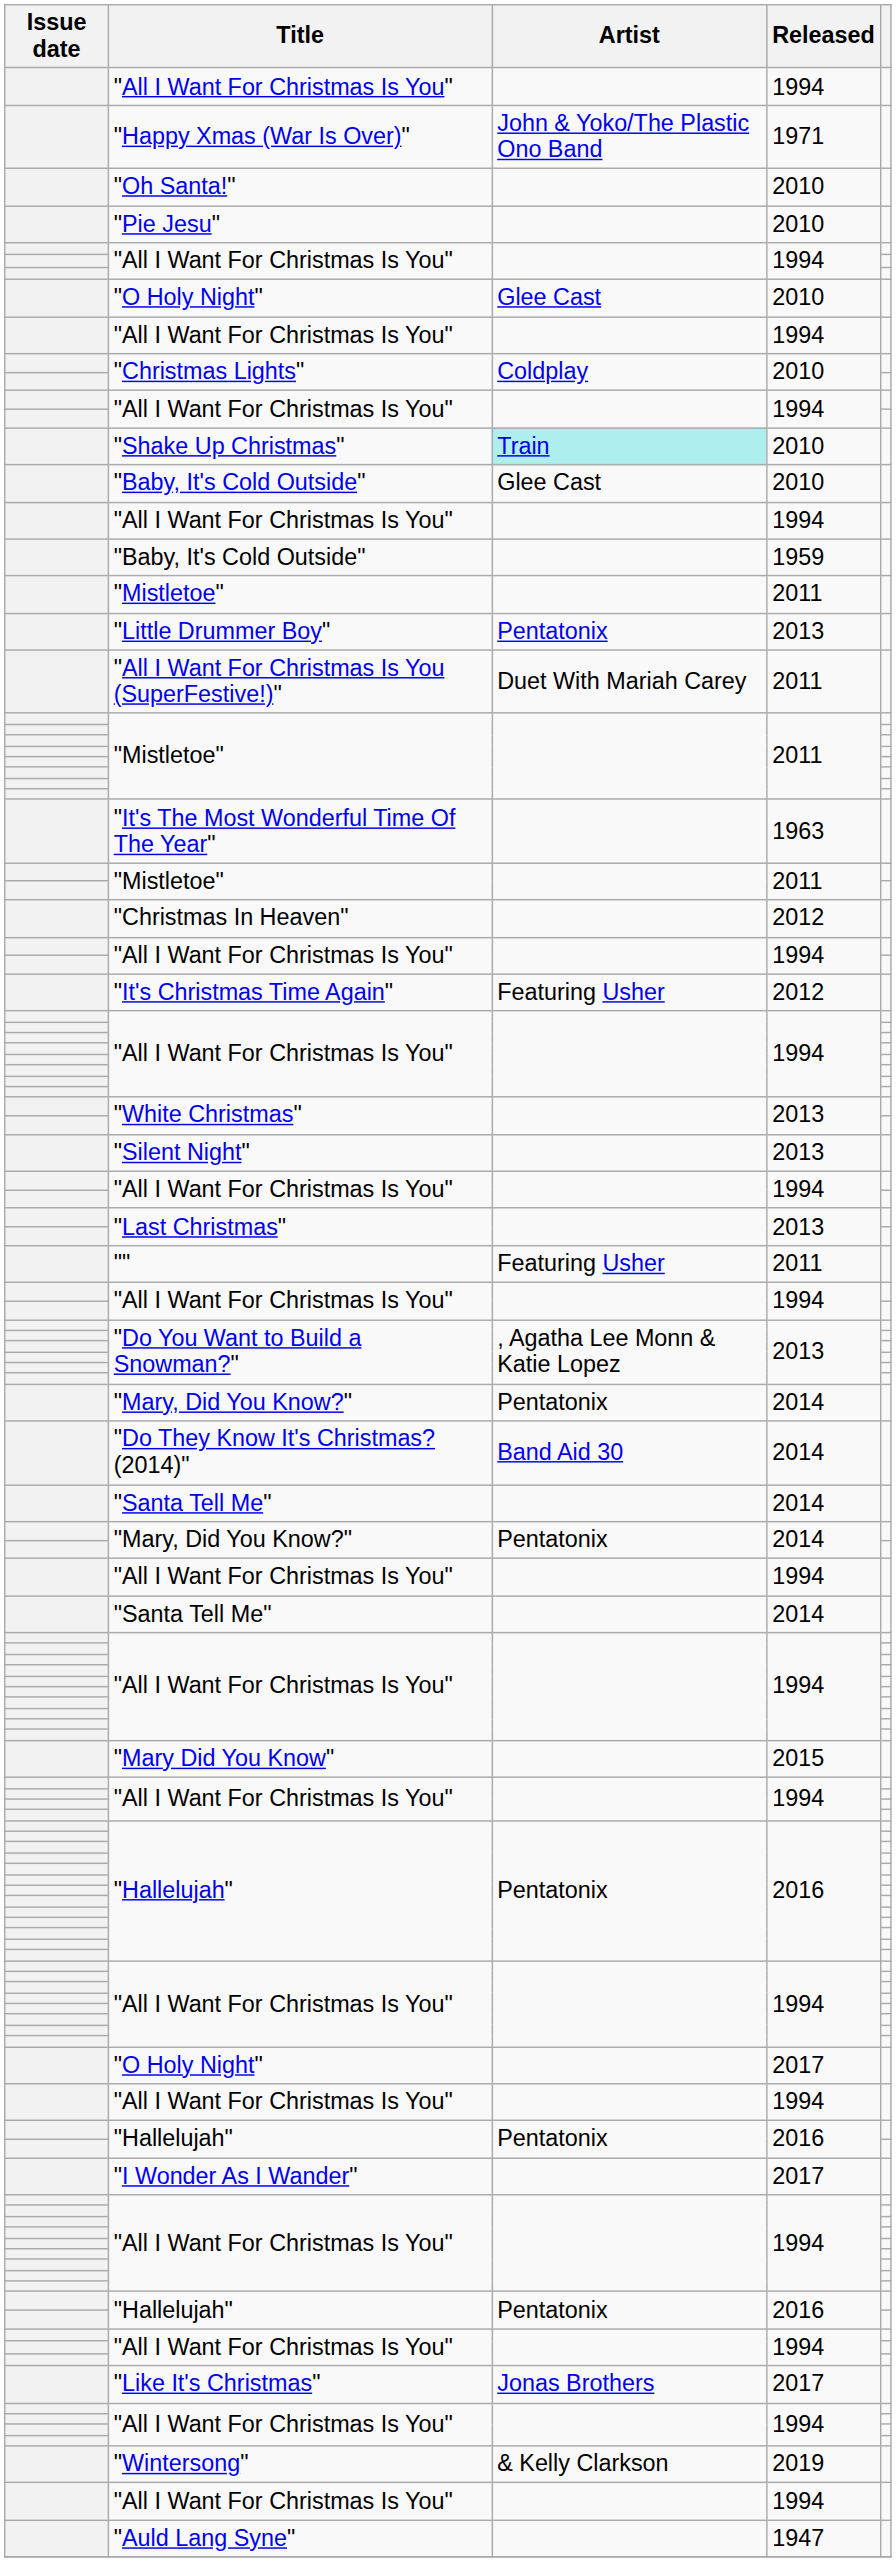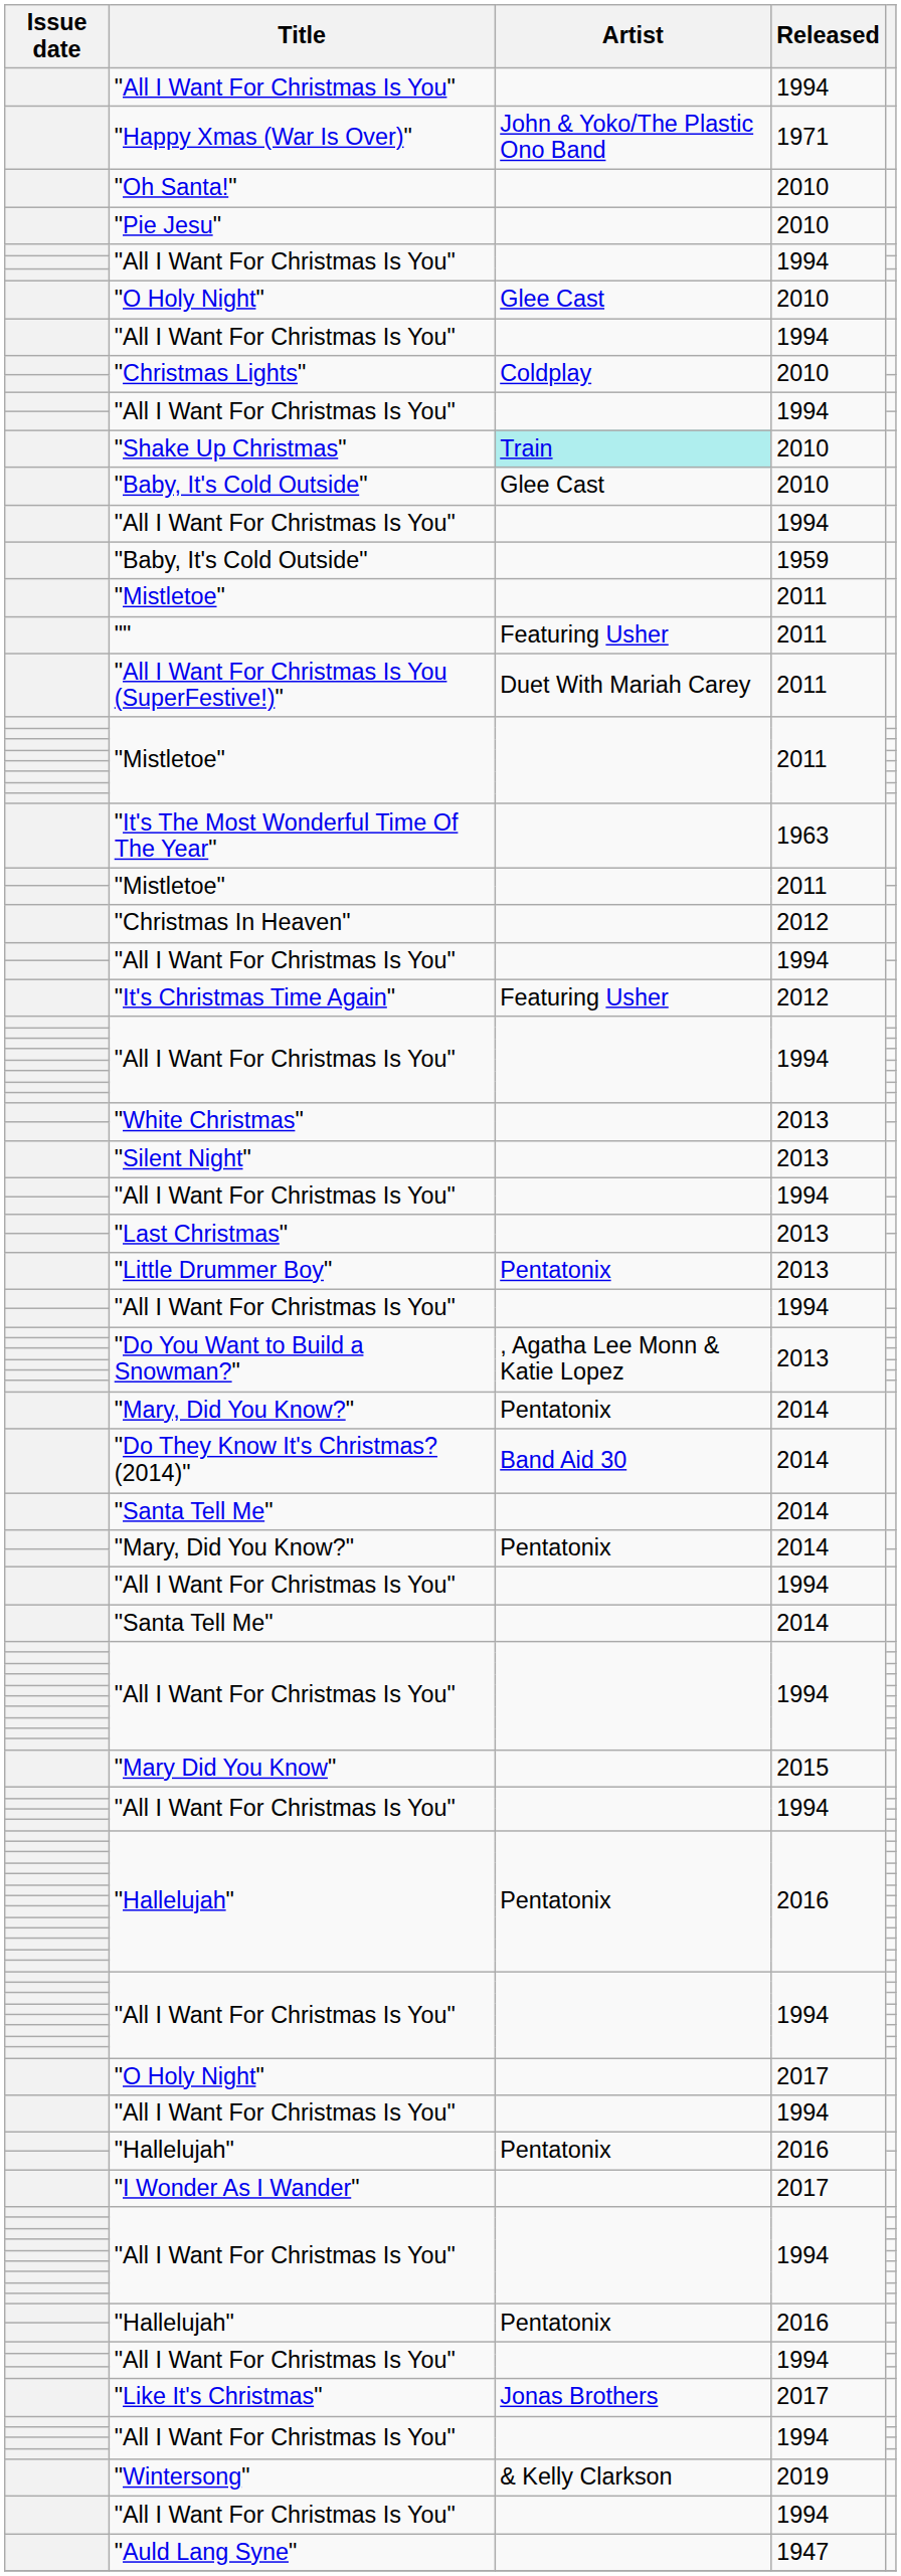rows swapped: "" <-> "Little Drummer Boy"
